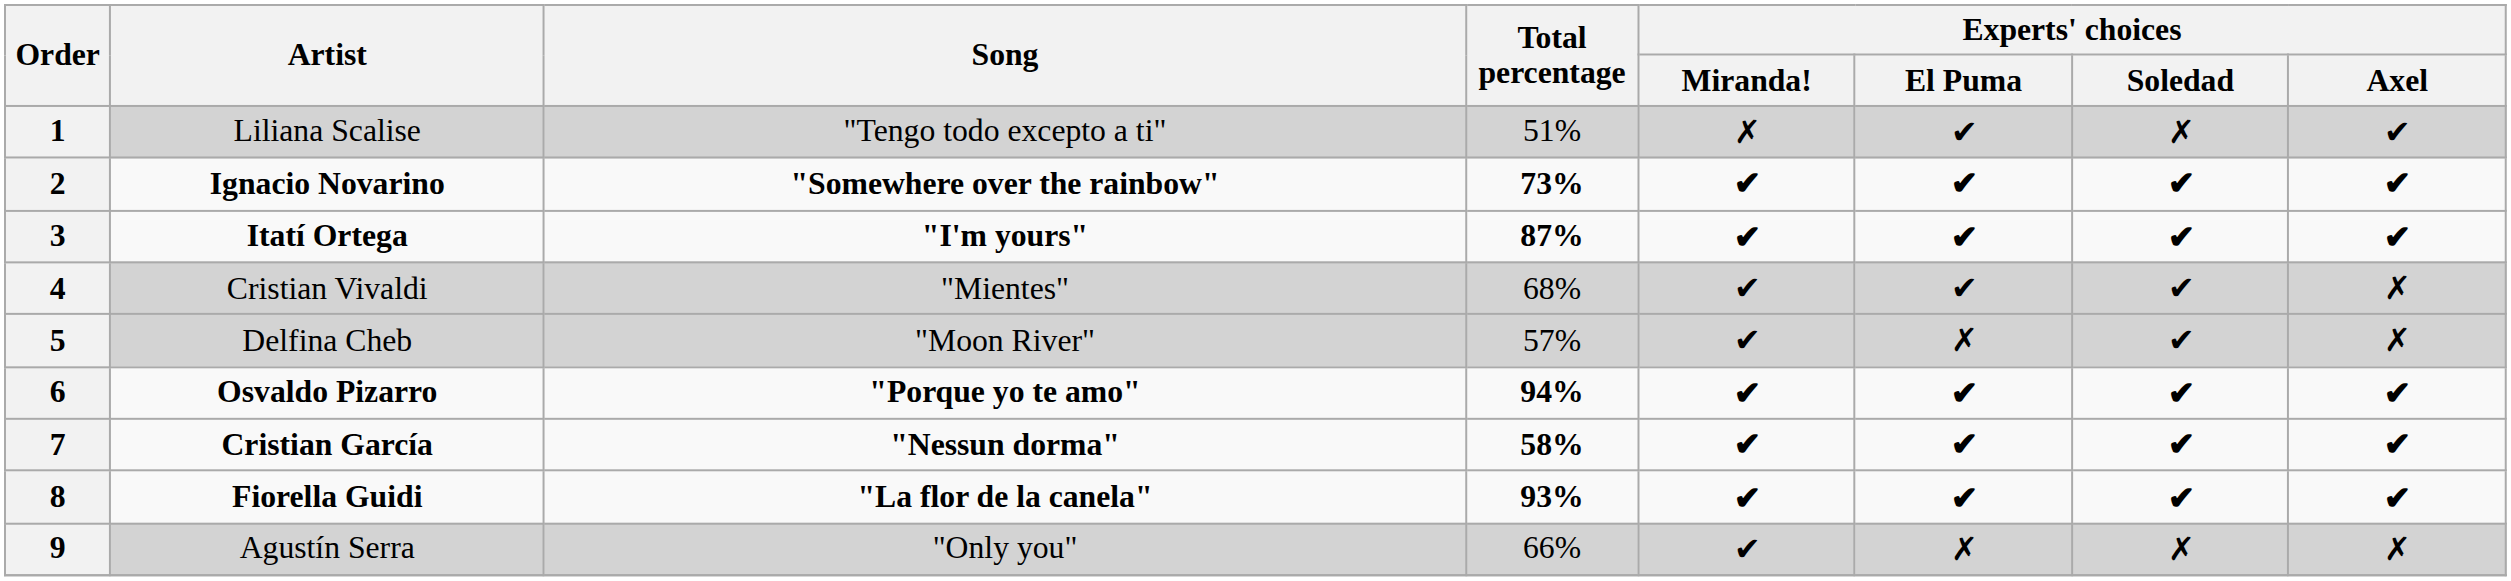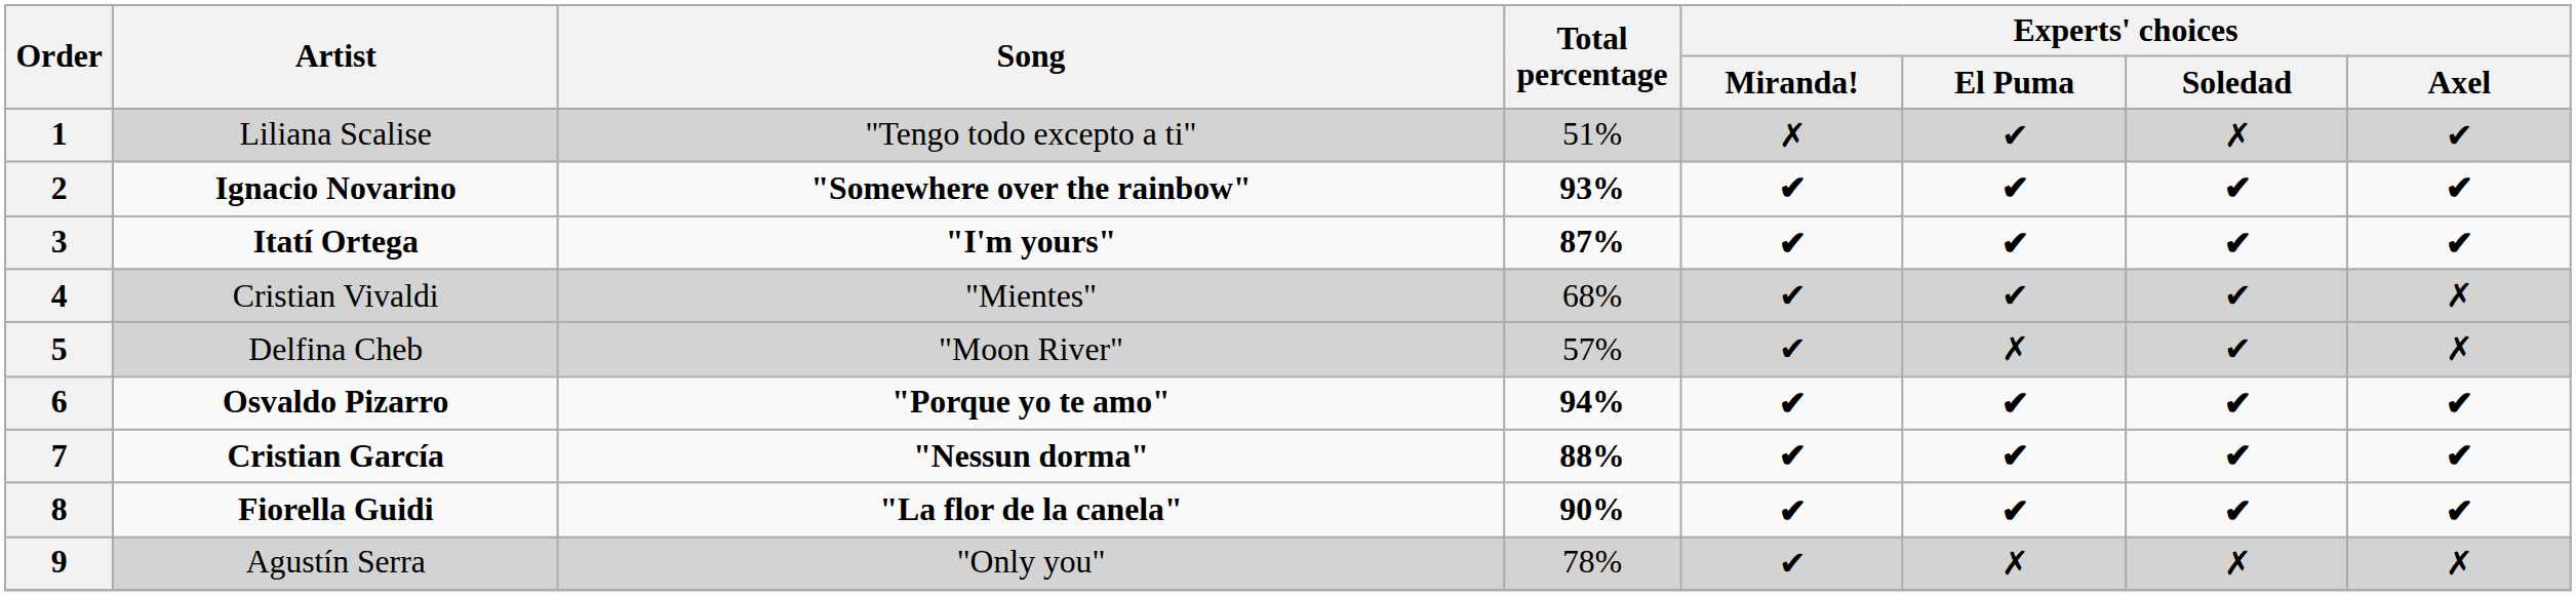2 | Total percentage: 73% -> 93%
7 | Total percentage: 58% -> 88%
8 | Total percentage: 93% -> 90%
9 | Total percentage: 66% -> 78%
